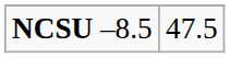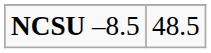NCSU –8.5 | column 2: 47.5 -> 48.5
